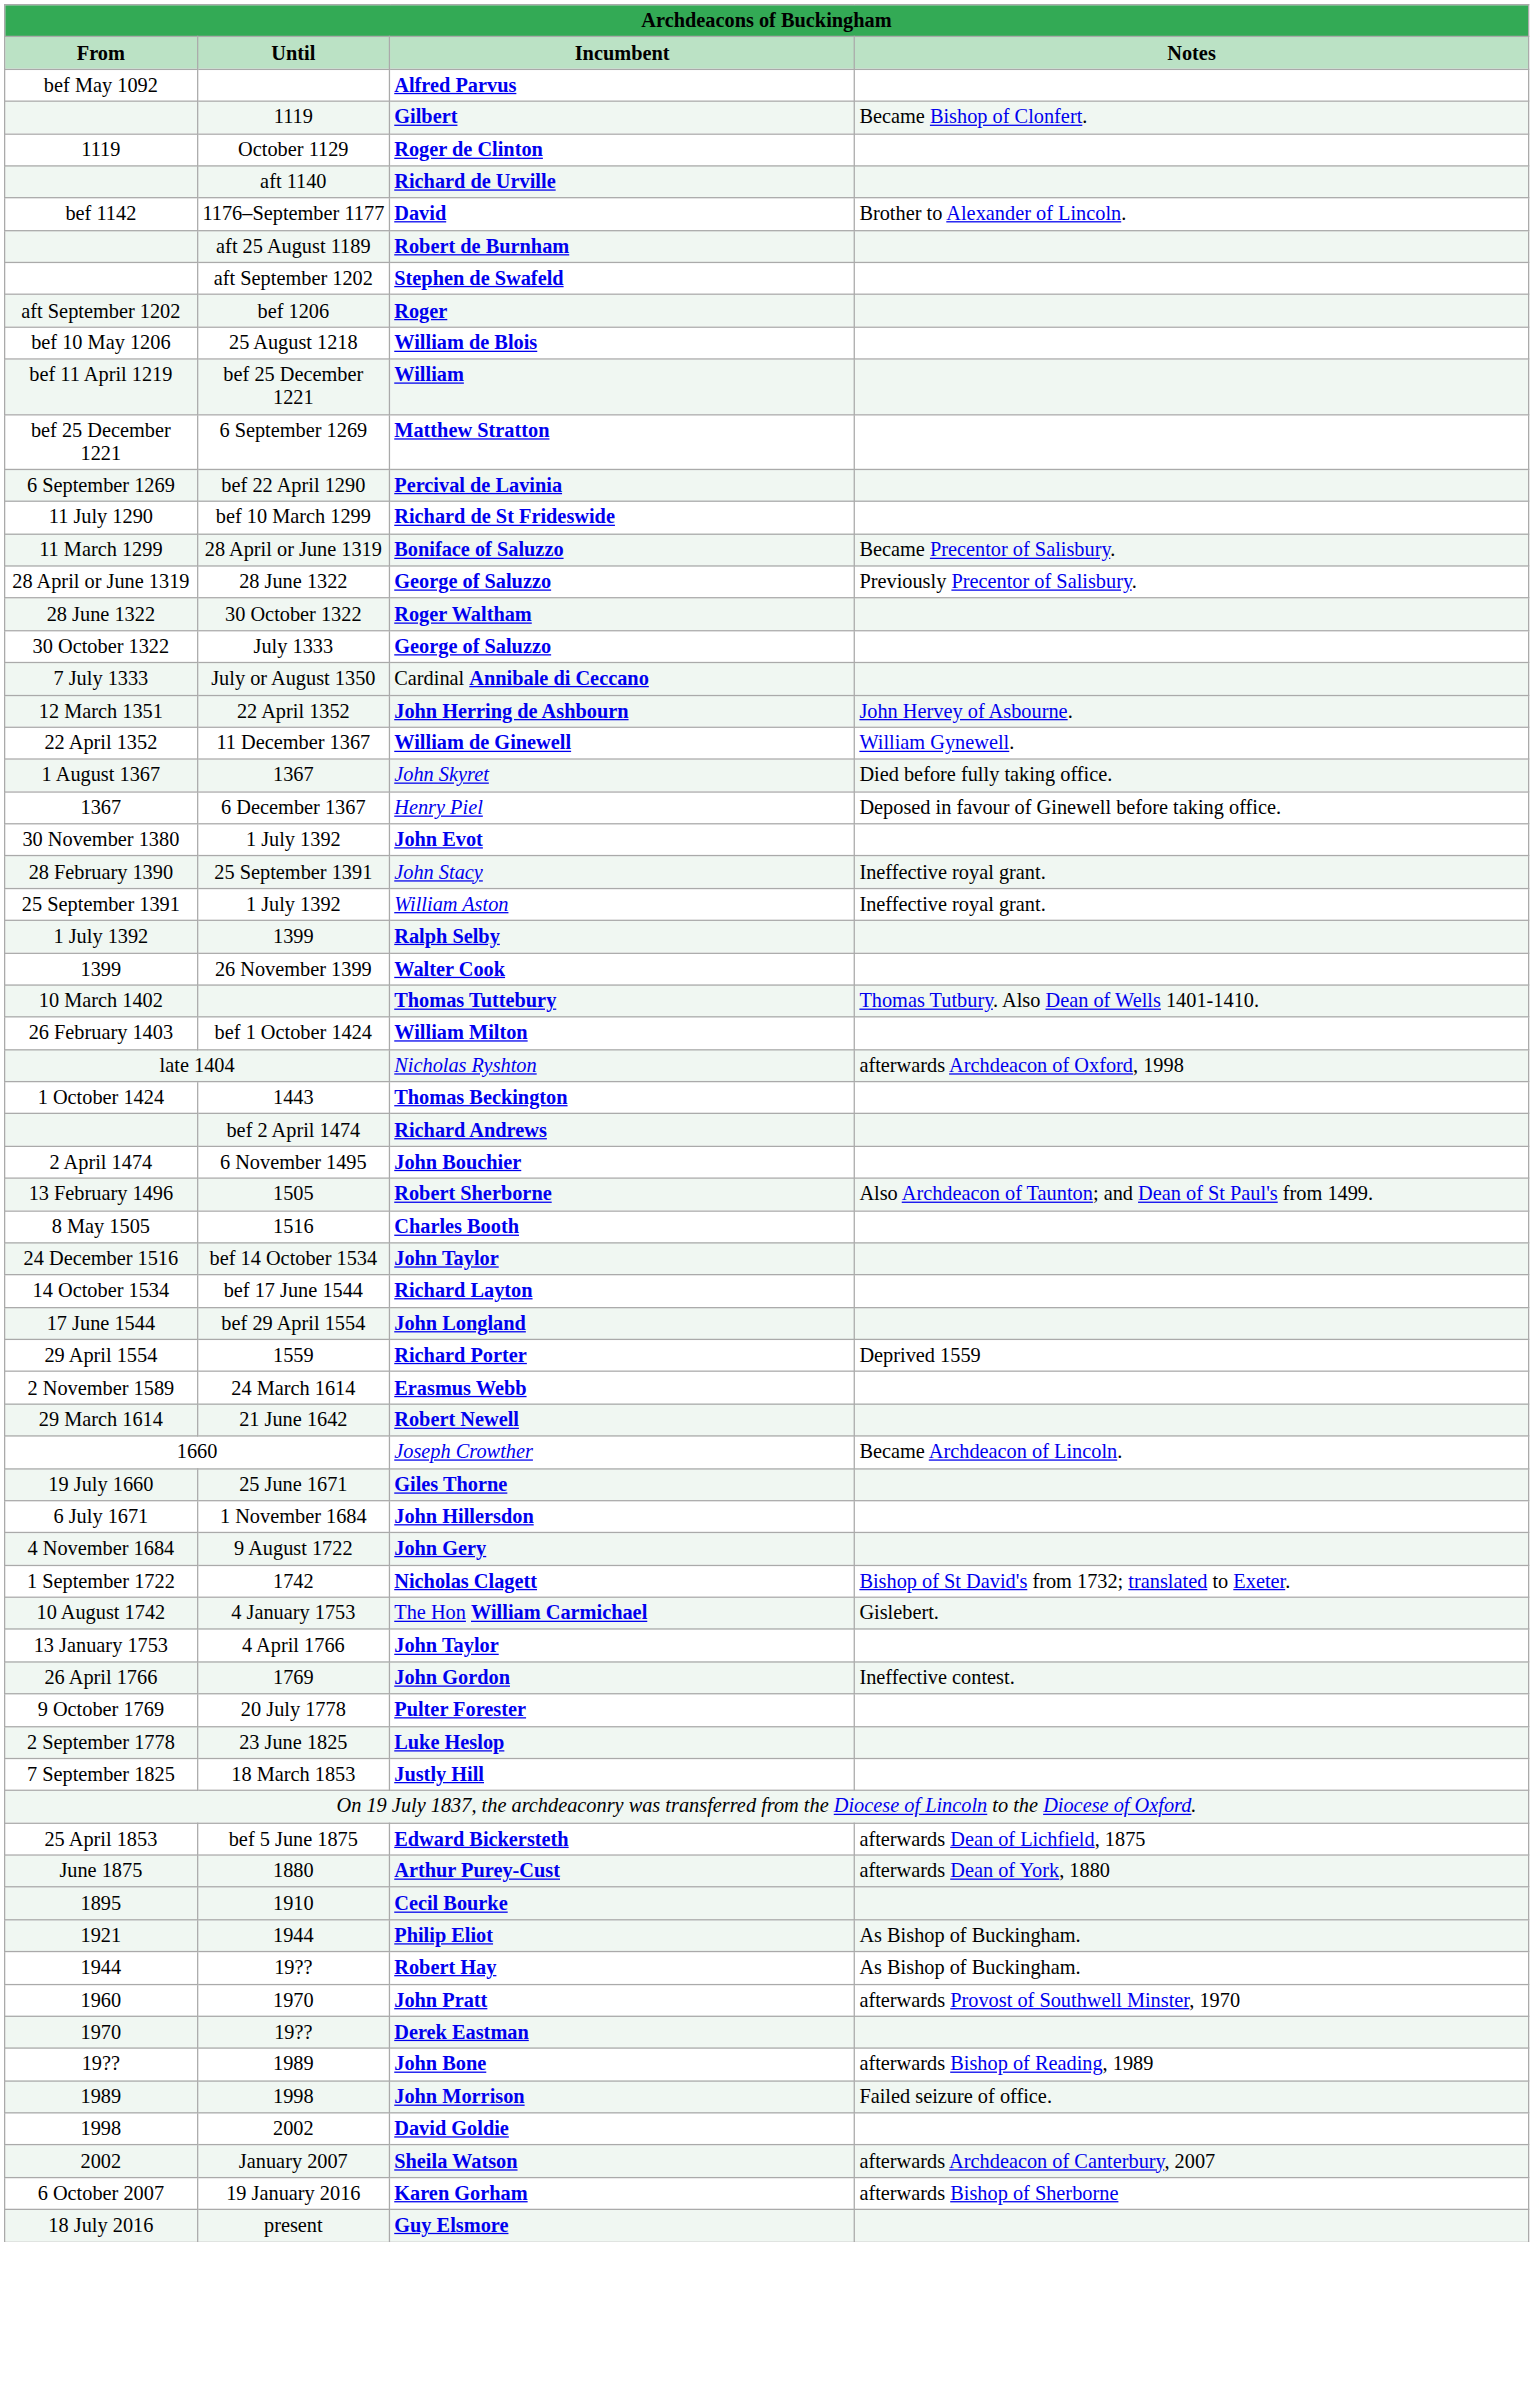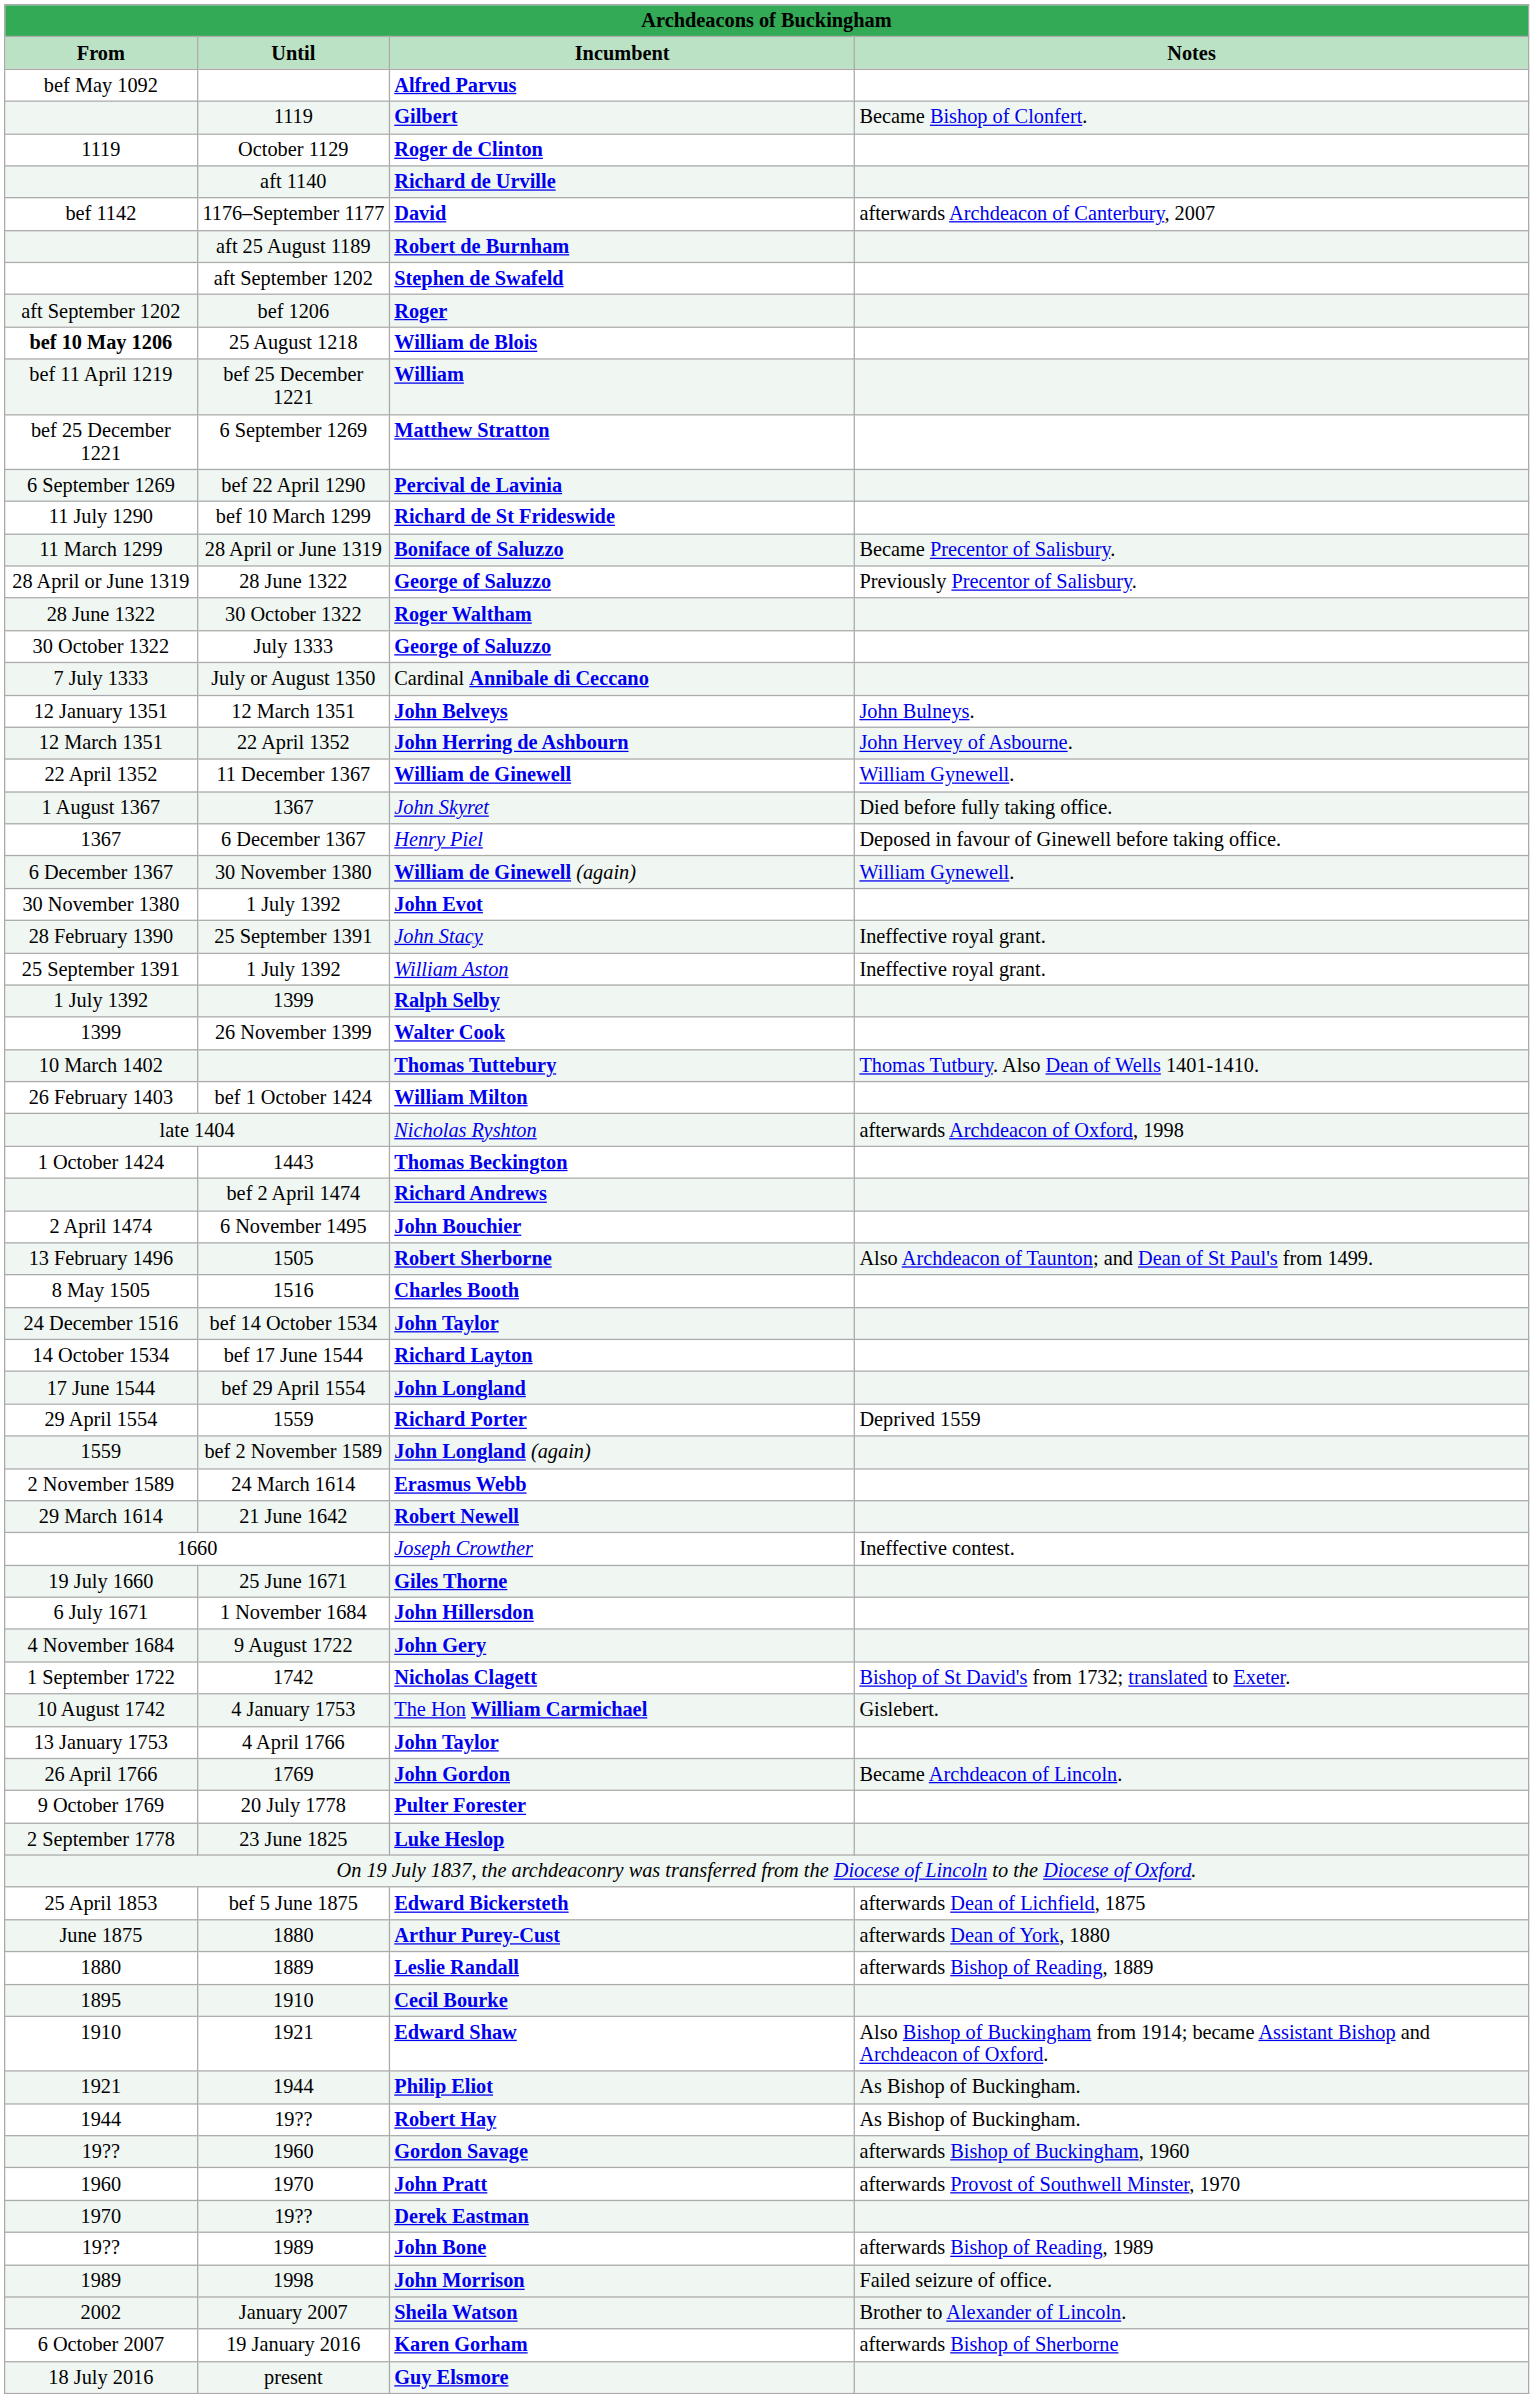David | Notes: Brother to Alexander of Lincoln. -> afterwards Archdeacon of Canterbury, 2007
William de Blois | From: normal -> bold
+ row: 12 January 1351 | 12 March 1351 | John Belveys | John Bulneys.
+ row: 6 December 1367 | 30 November 1380 | William de Ginewell (again) | William Gynewell.
+ row: 1559 | bef 2 November 1589 | John Longland (again)
Joseph Crowther | Notes: Became Archdeacon of Lincoln. -> Ineffective contest.
John Gordon | Notes: Ineffective contest. -> Became Archdeacon of Lincoln.
- row: 7 September 1825 | 18 March 1853 | Justly Hill
+ row: 1880 | 1889 | Leslie Randall | afterwards Bishop of Reading, 1889
+ row: 1910 | 1921 | Edward Shaw | Also Bishop of Buckingham from 1914; became Assistant Bishop and Archdeacon of Oxford.
+ row: 19?? | 1960 | Gordon Savage | afterwards Bishop of Buckingham, 1960
- row: 1998 | 2002 | David Goldie
Sheila Watson | Notes: afterwards Archdeacon of Canterbury, 2007 -> Brother to Alexander of Lincoln.
